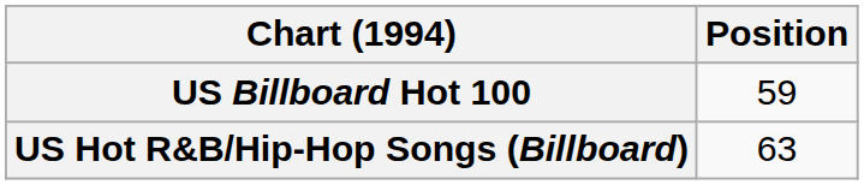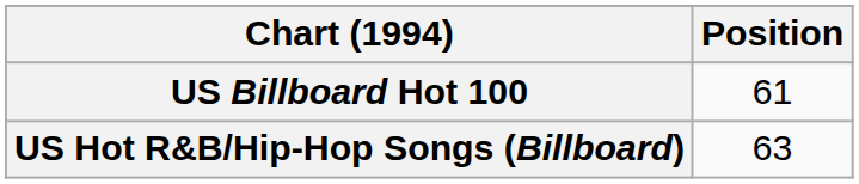US Billboard Hot 100 | Position: 59 -> 61
